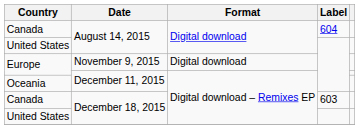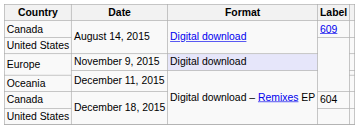Canada / August 14, 2015 | Label: 604 -> 609
Europe / November 9, 2015 | Format: no background -> lavender background
Canada / December 18, 2015 | Label: 603 -> 604
